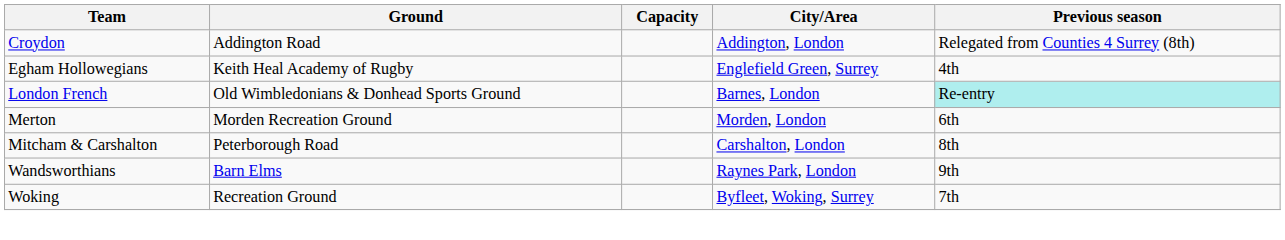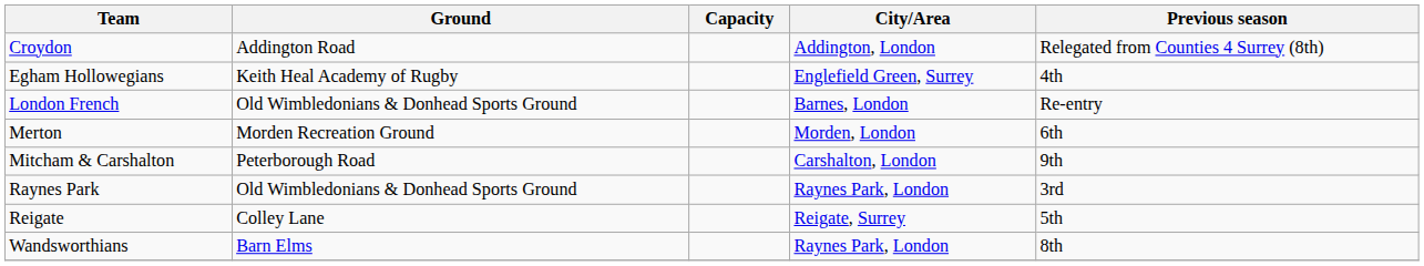London French | Previous season: paleturquoise background -> no background
Mitcham & Carshalton | Previous season: 8th -> 9th
+ row: Raynes Park | Old Wimbledonians & Donhead Sports Ground | Raynes Park, London | 3rd
+ row: Reigate | Colley Lane | Reigate, Surrey | 5th
Wandsworthians | Previous season: 9th -> 8th
- row: Woking | Recreation Ground | Byfleet, Woking, Surrey | 7th
